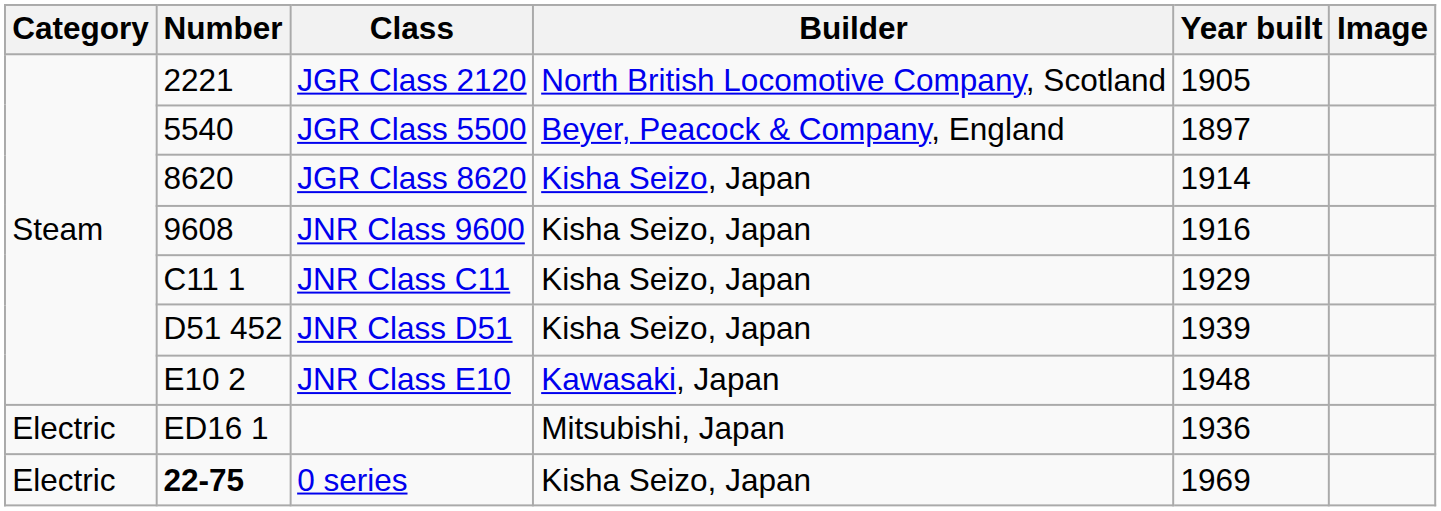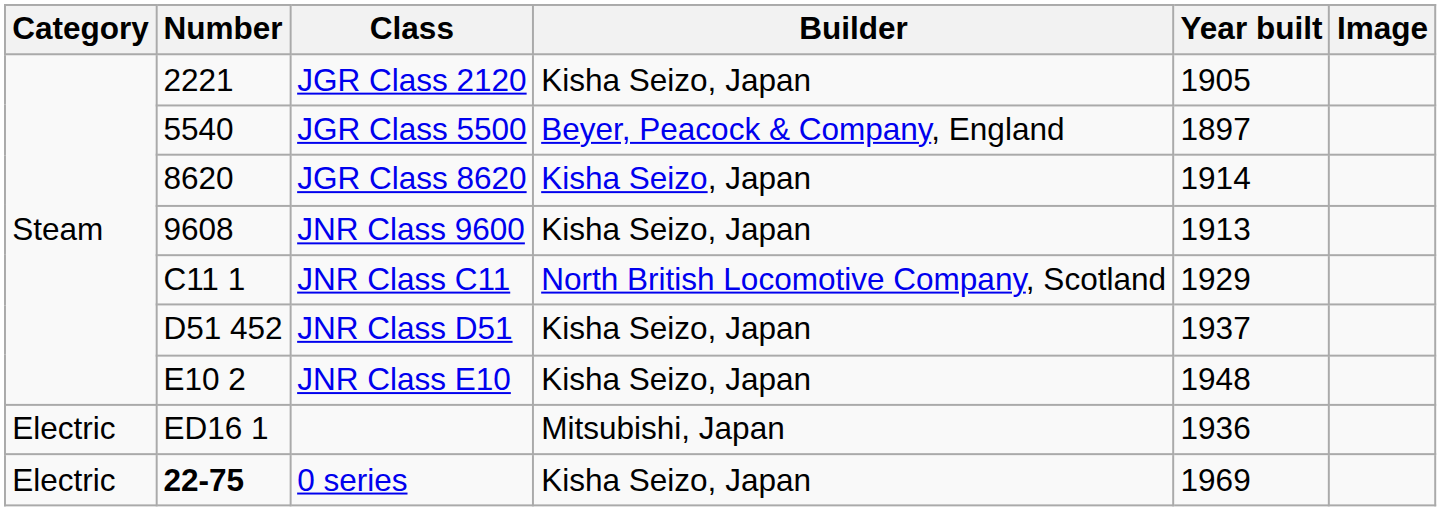JGR Class 2120 | Builder: North British Locomotive Company, Scotland -> Kisha Seizo, Japan
JNR Class 9600 | Year built: 1916 -> 1913
JNR Class C11 | Builder: Kisha Seizo, Japan -> North British Locomotive Company, Scotland
JNR Class D51 | Year built: 1939 -> 1937
JNR Class E10 | Builder: Kawasaki, Japan -> Kisha Seizo, Japan
